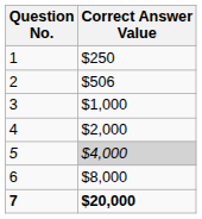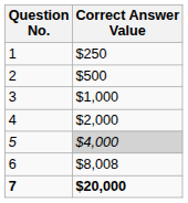2 | Correct Answer Value: $506 -> $500
6 | Correct Answer Value: $8,000 -> $8,008
